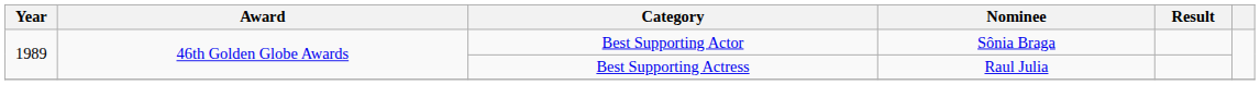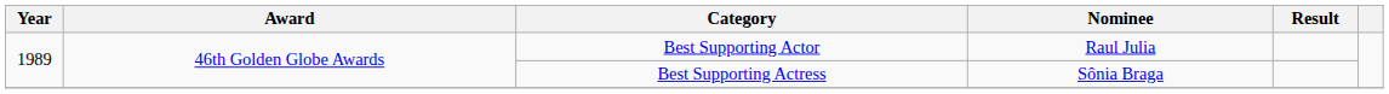Best Supporting Actor | Nominee: Sônia Braga -> Raul Julia
Best Supporting Actress | Nominee: Raul Julia -> Sônia Braga
